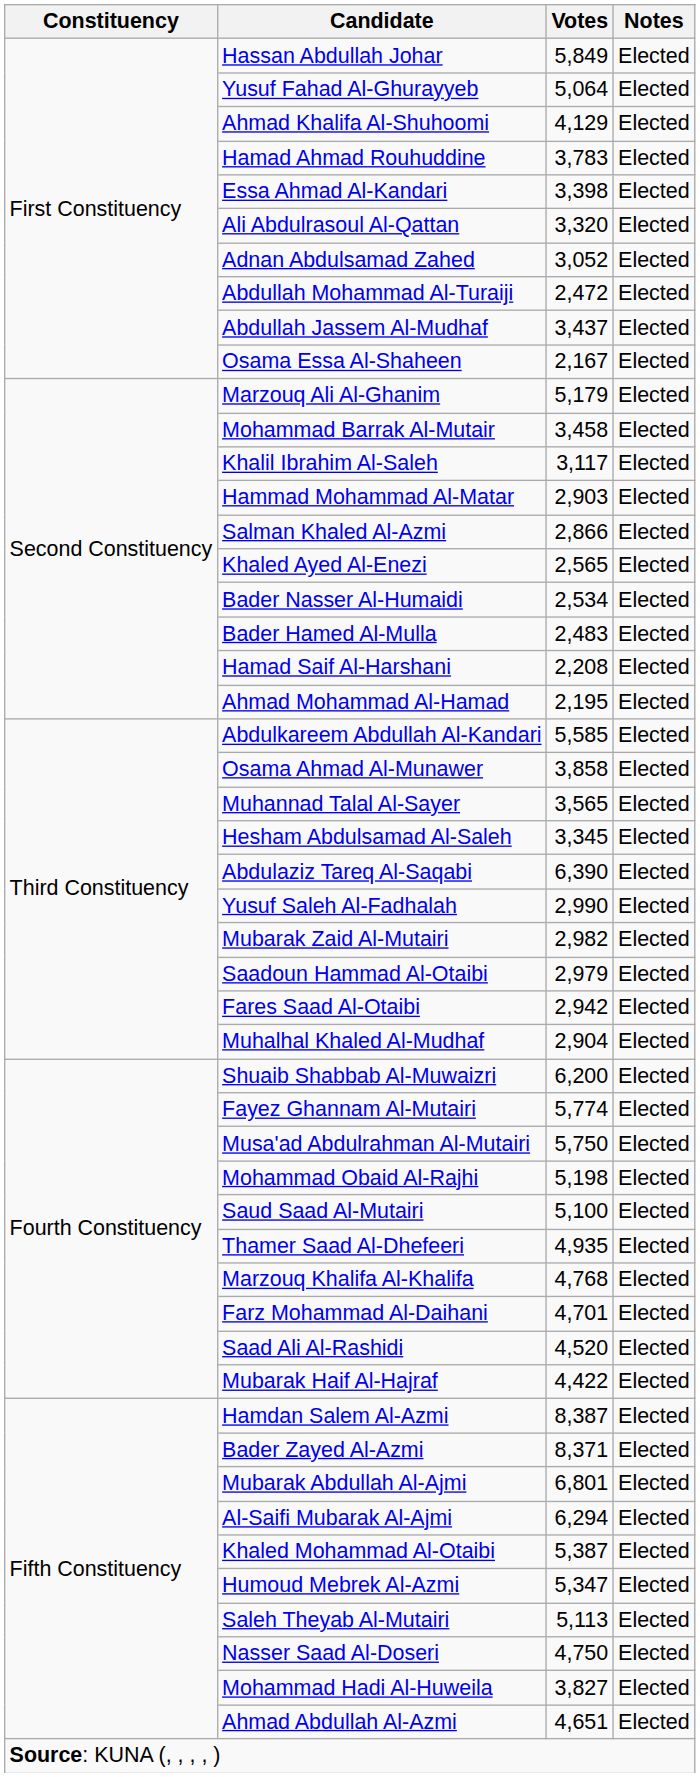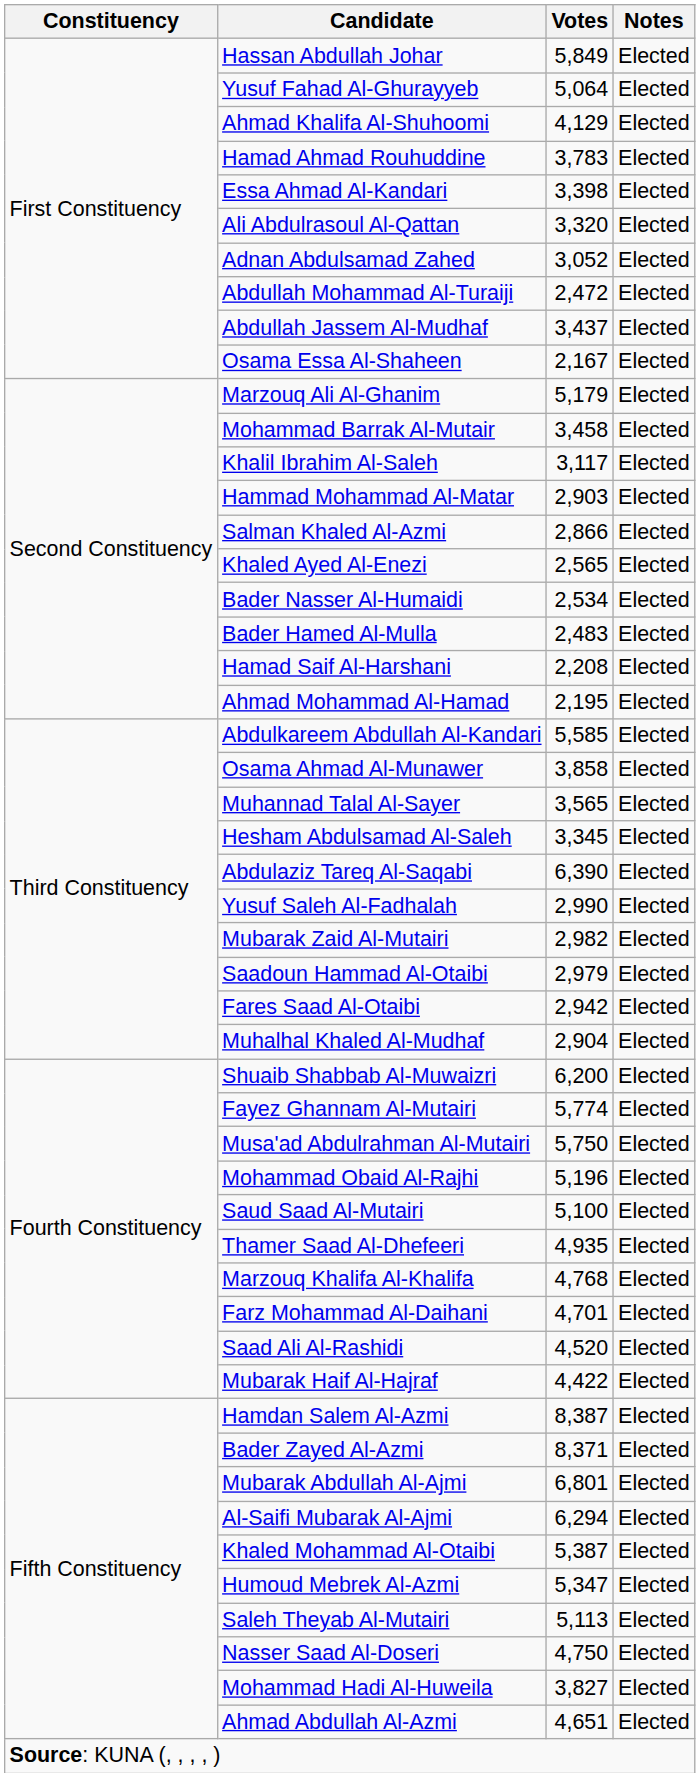Mohammad Obaid Al-Rajhi | Votes: 5,198 -> 5,196
